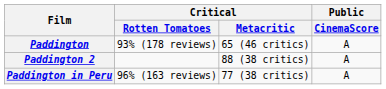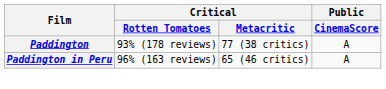Paddington | Critical / Metacritic: 65 (46 critics) -> 77 (38 critics)
- row: Paddington 2 | 88 (38 critics) | A
Paddington in Peru | Critical / Metacritic: 77 (38 critics) -> 65 (46 critics)
